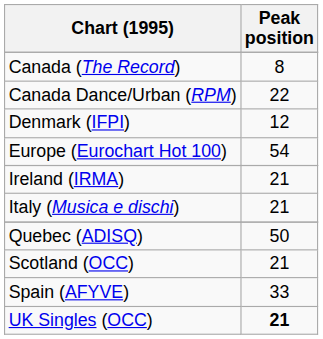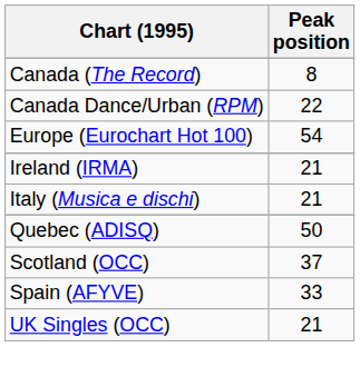- row: Denmark (IFPI) | 12
Scotland (OCC) | Peak position: 21 -> 37
UK Singles (OCC) | Peak position: bold -> normal
